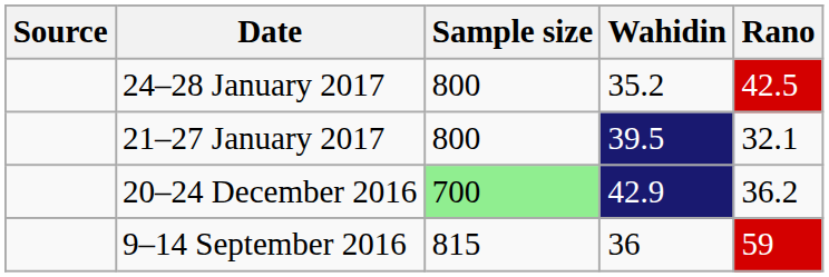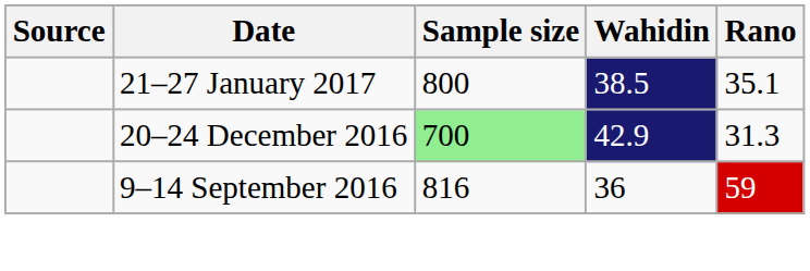- row: 24–28 January 2017 | 800 | 35.2 | 42.5
21–27 January 2017 | Wahidin: 39.5 -> 38.5
21–27 January 2017 | Rano: 32.1 -> 35.1
20–24 December 2016 | Rano: 36.2 -> 31.3
9–14 September 2016 | Sample size: 815 -> 816
